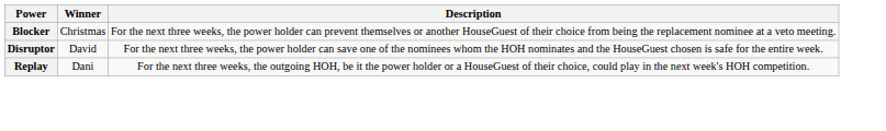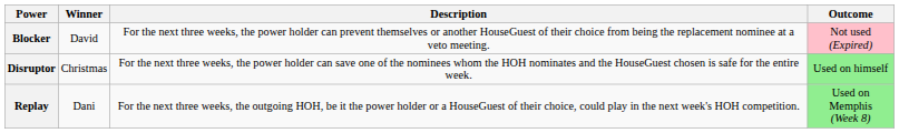+ column: Outcome | Not used (Expired) | Used on himself | Used on Memphis (Week 8)
Blocker | Winner: Christmas -> David
Disruptor | Winner: David -> Christmas
